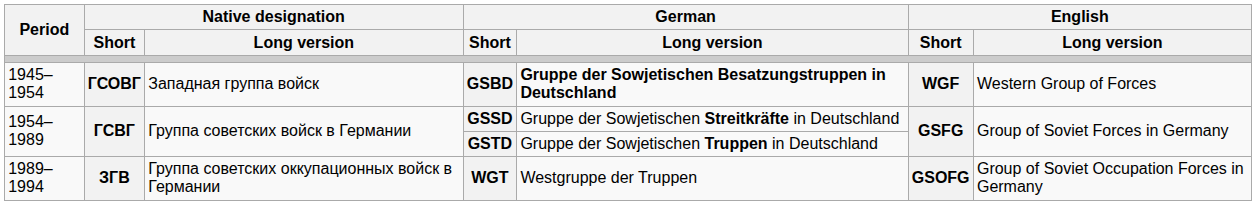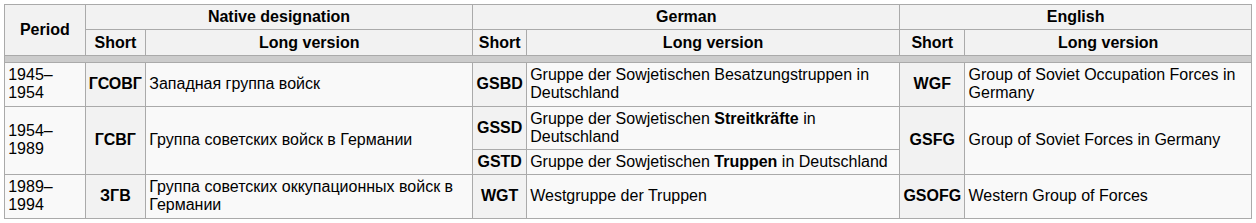GSBD | German / Long version: bold -> normal
GSBD | English / Long version: Western Group of Forces -> Group of Soviet Occupation Forces in Germany
WGT | English / Long version: Group of Soviet Occupation Forces in Germany -> Western Group of Forces
